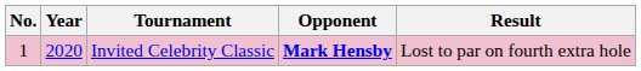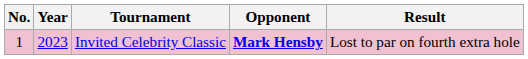Invited Celebrity Classic | Year: 2020 -> 2023
